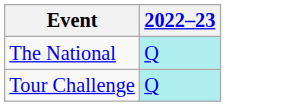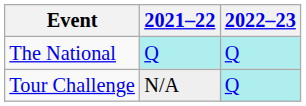+ column: 2021–22 | Q | N/A
